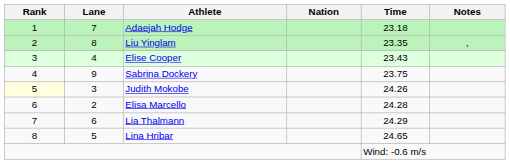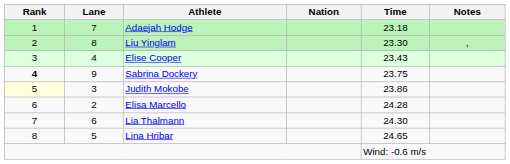Liu Yinglam | Time: 23.35 -> 23.30
Sabrina Dockery | Rank: normal -> bold
Judith Mokobe | Time: 24.26 -> 23.86
Lia Thalmann | Time: 24.29 -> 24.30
